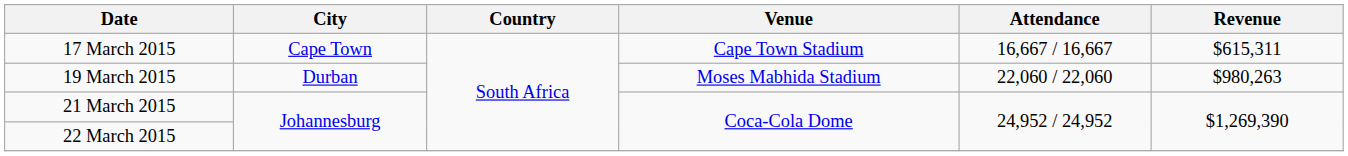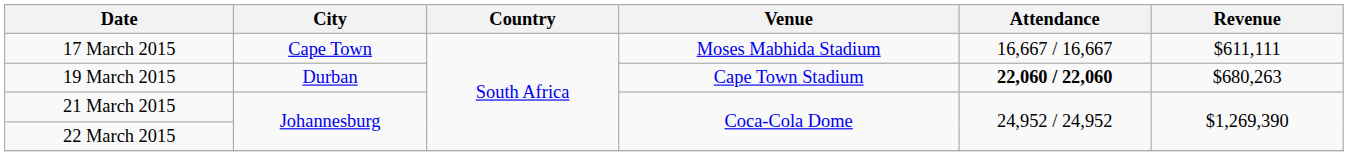17 March 2015 | Venue: Cape Town Stadium -> Moses Mabhida Stadium
17 March 2015 | Revenue: $615,311 -> $611,111
19 March 2015 | Venue: Moses Mabhida Stadium -> Cape Town Stadium
19 March 2015 | Attendance: normal -> bold
19 March 2015 | Revenue: $980,263 -> $680,263
